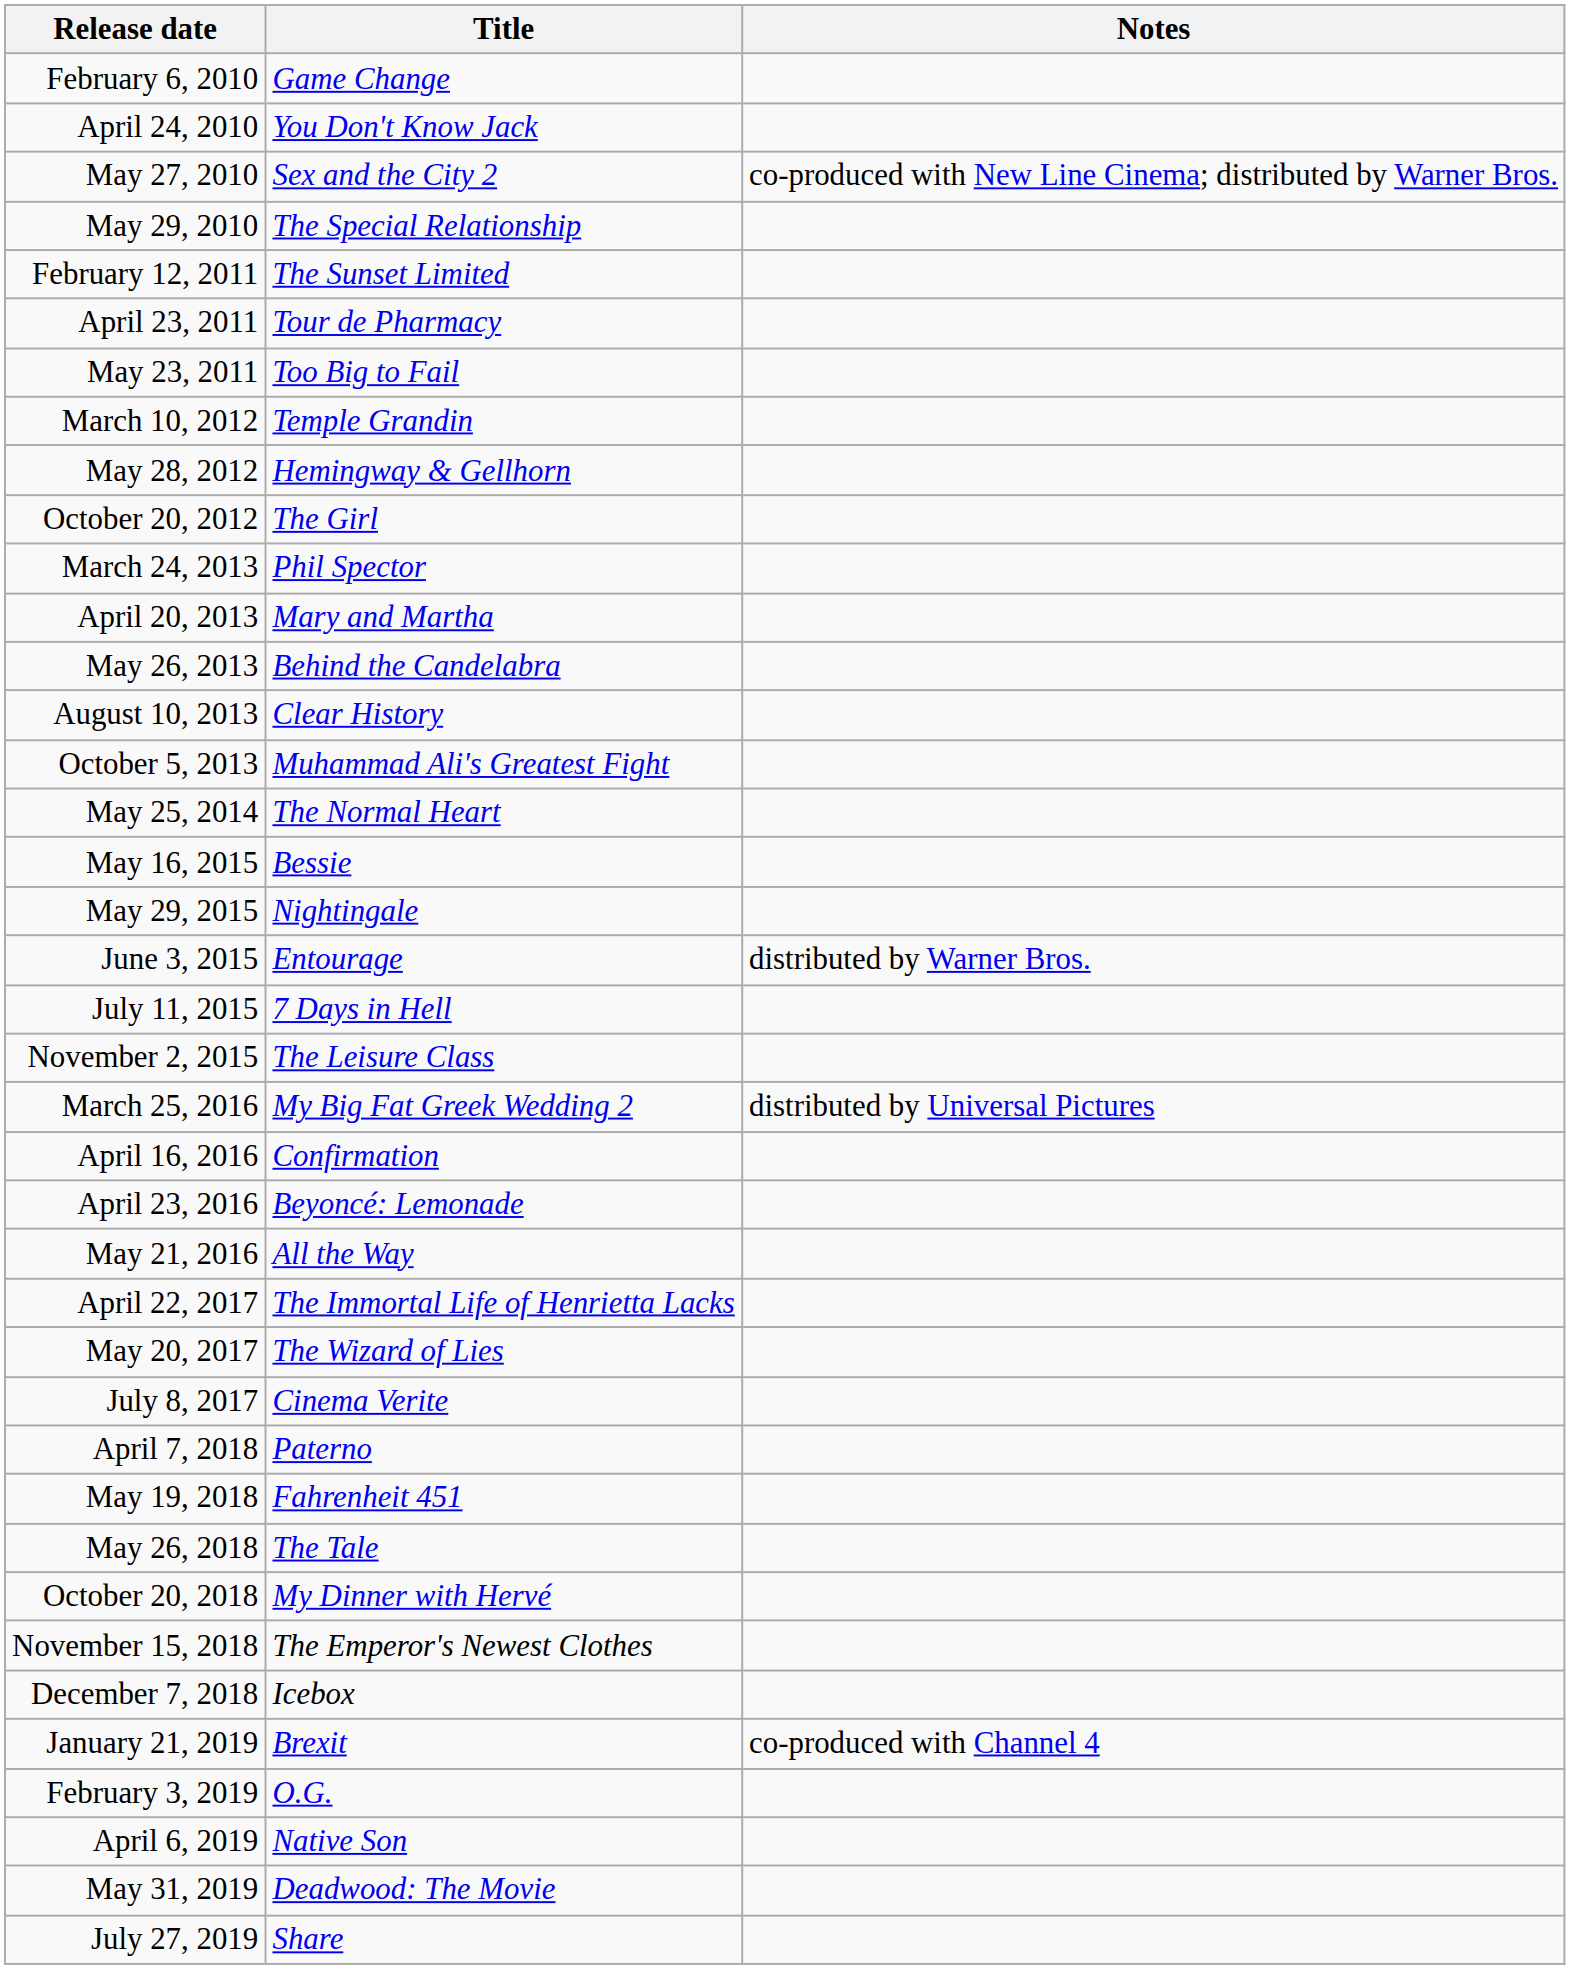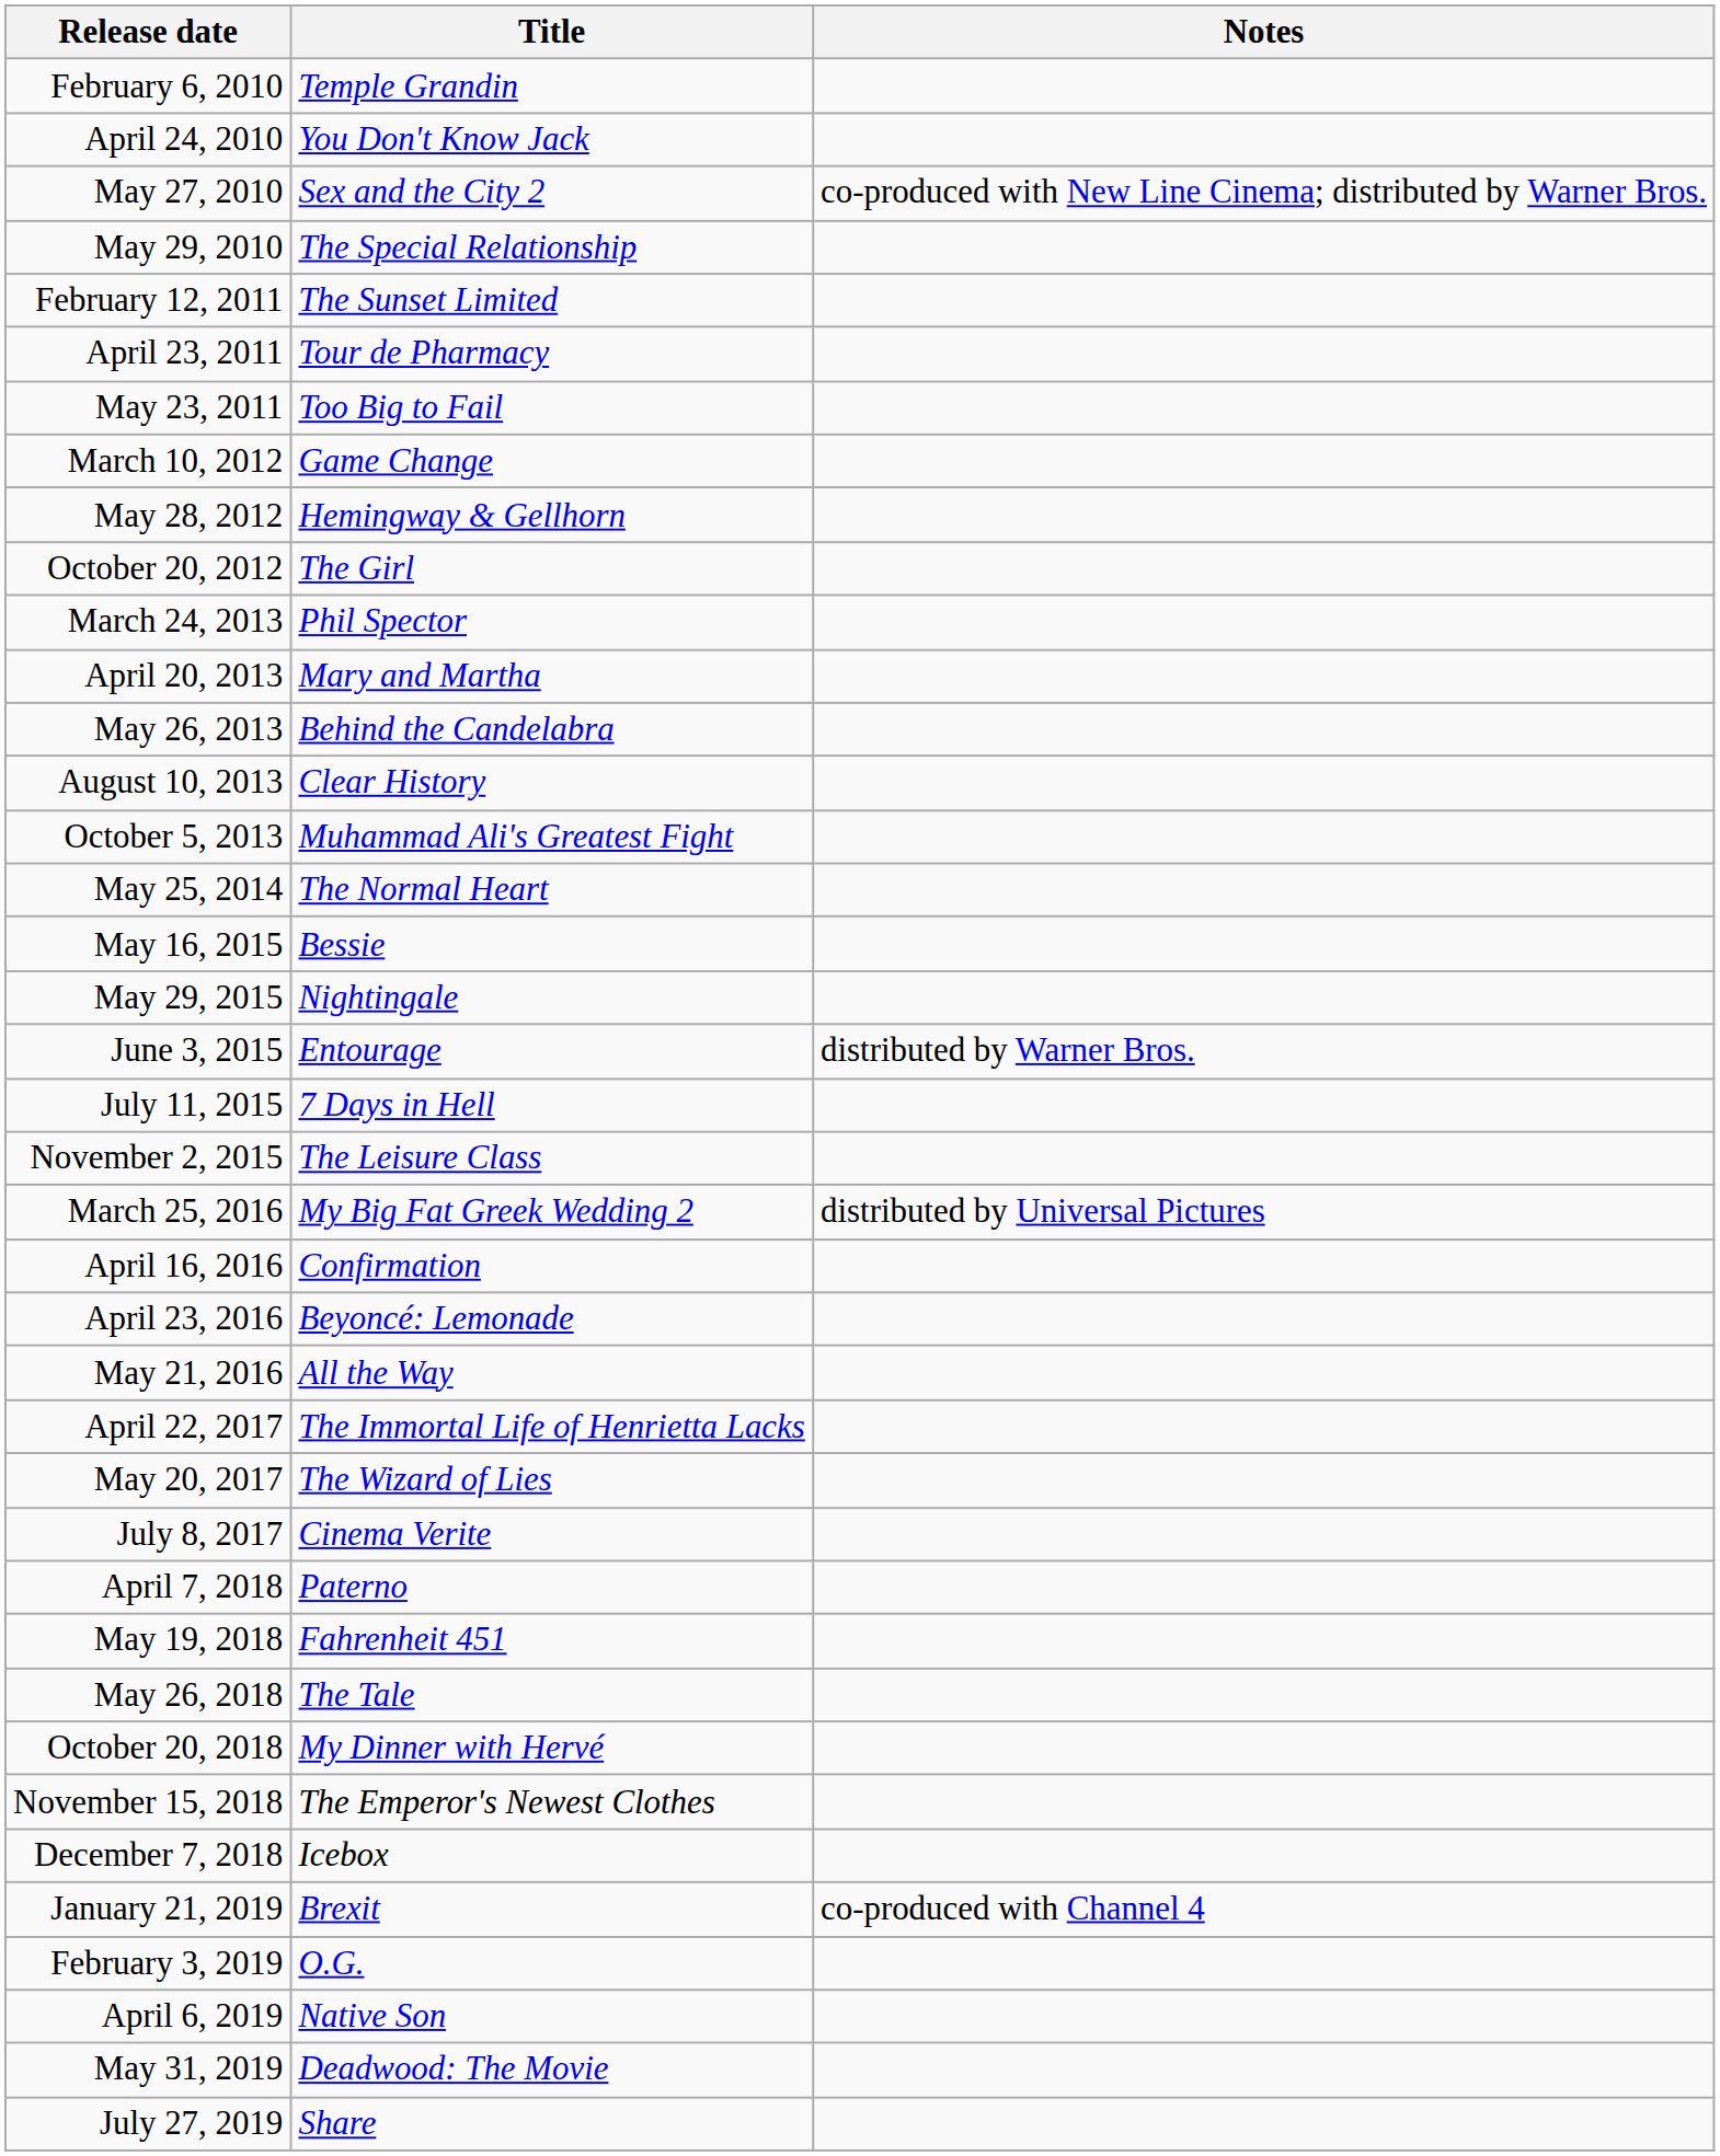February 6, 2010 | Title: Game Change -> Temple Grandin
March 10, 2012 | Title: Temple Grandin -> Game Change
